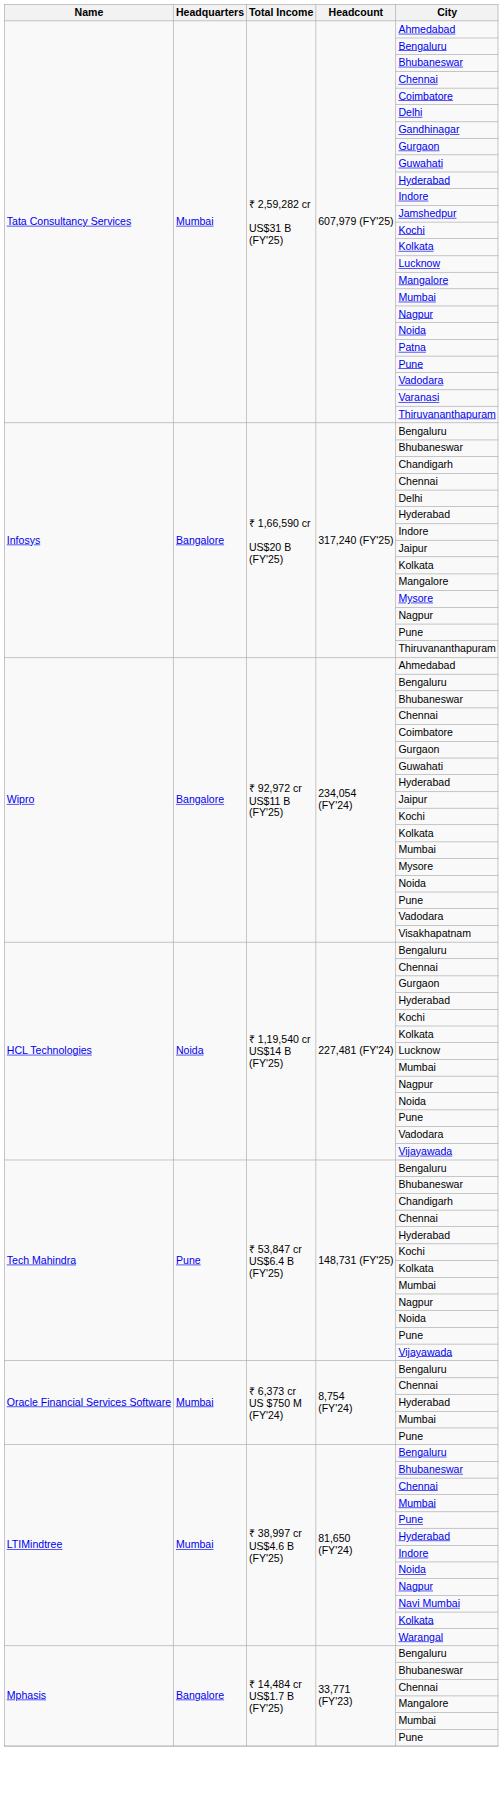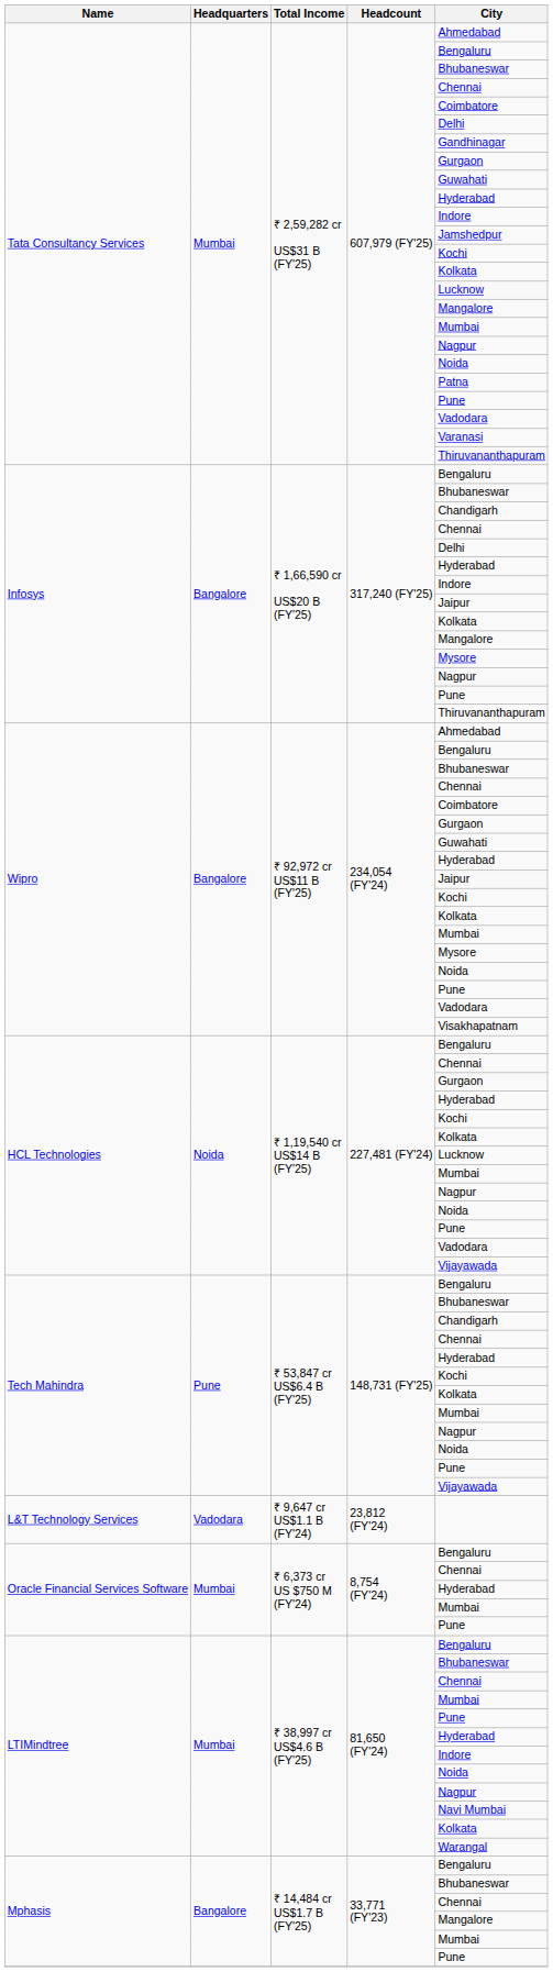+ row: L&T Technology Services | Vadodara | ₹ 9,647 cr US$1.1 B (FY'24) | 23,812 (FY'24)
